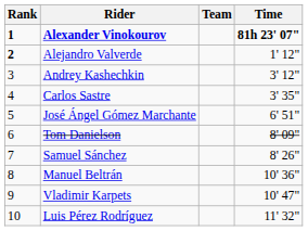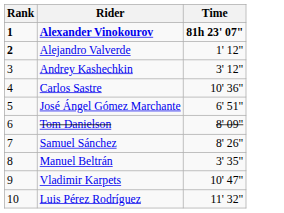- column: Team
Carlos Sastre | Time: 3' 35" -> 10' 36"
Manuel Beltrán | Time: 10' 36" -> 3' 35"
